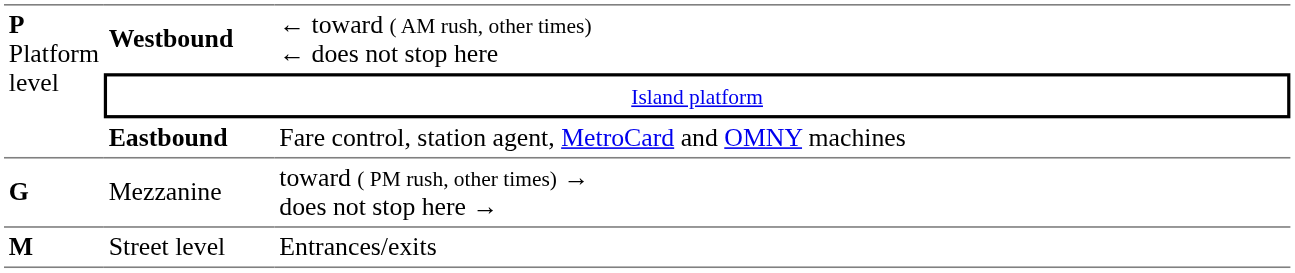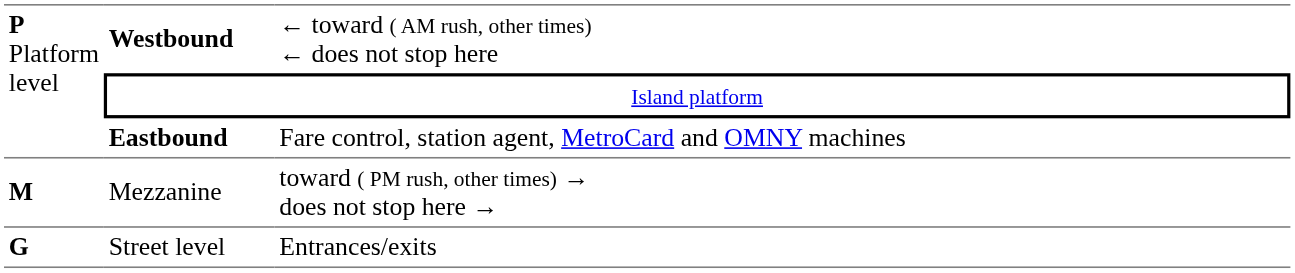Mezzanine | column 1: G -> M
Street level | column 1: M -> G
